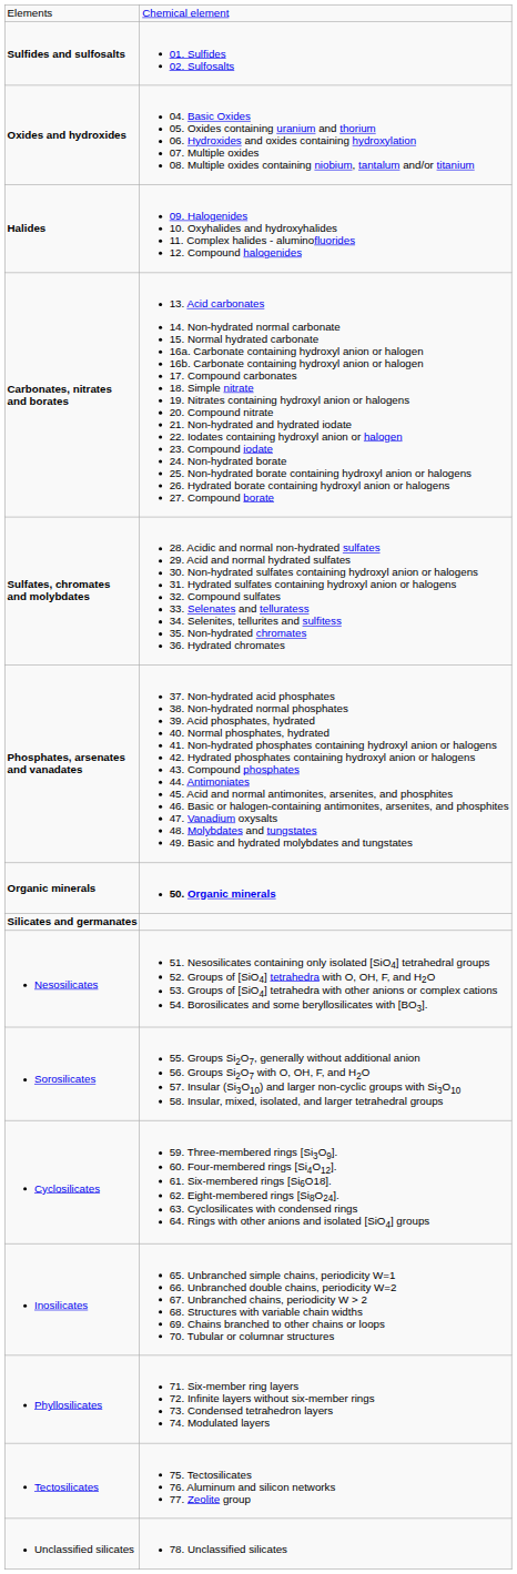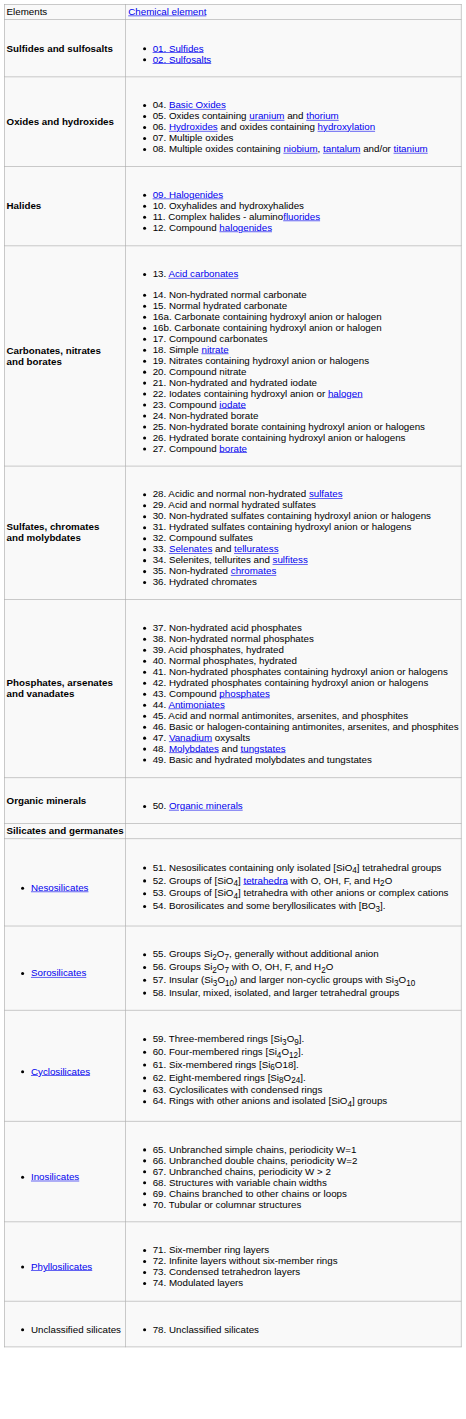Organic minerals | column 2: bold -> normal
- row: Tectosilicates | 75. Tectosilicates 76. Aluminum and silicon networks 77. Zeolite group
